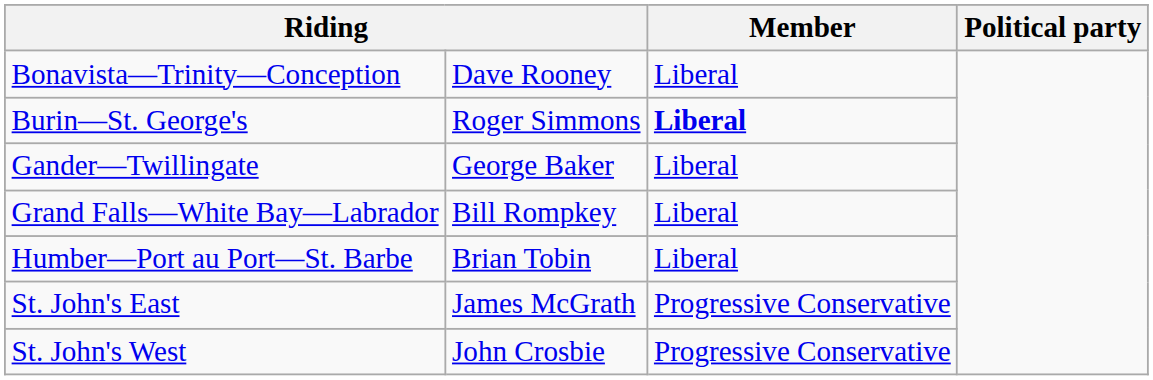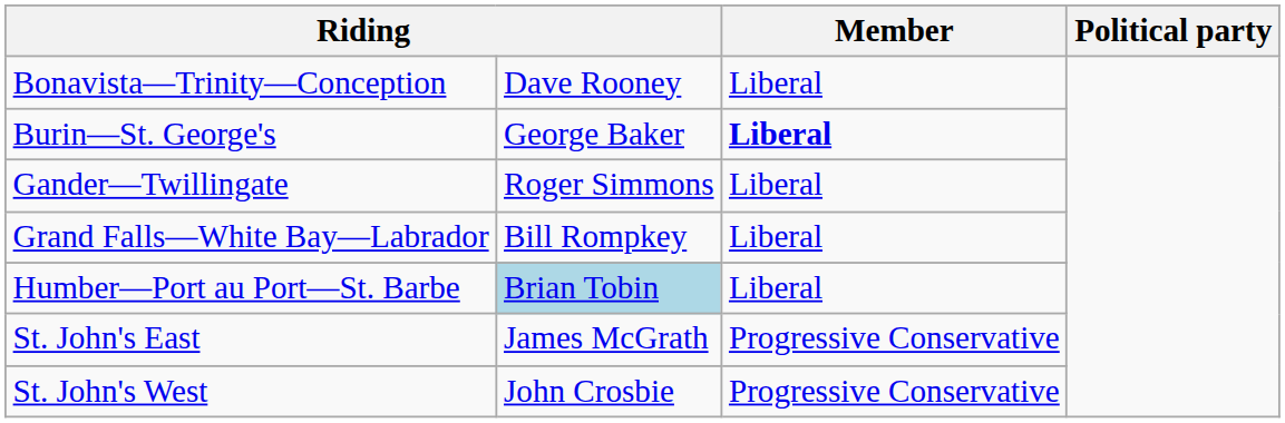Burin—St. George's | column 2: Roger Simmons -> George Baker
Gander—Twillingate | column 2: George Baker -> Roger Simmons
Humber—Port au Port—St. Barbe | column 2: no background -> lightblue background
